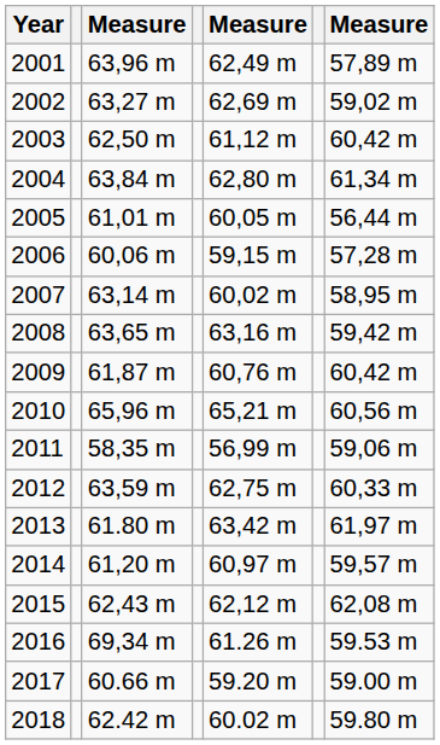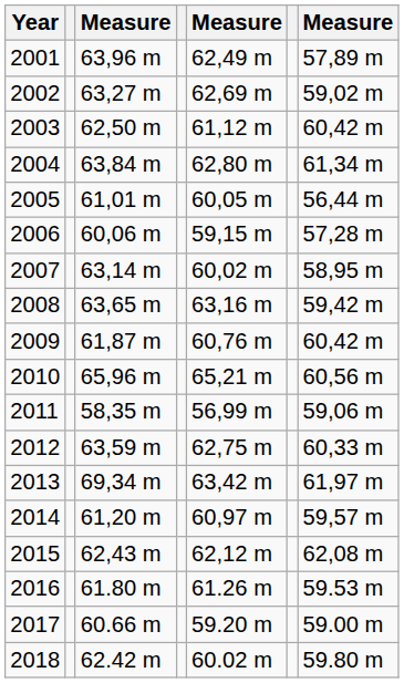2013 | column 3: 61.80 m -> 69,34 m
2016 | column 3: 69,34 m -> 61.80 m
